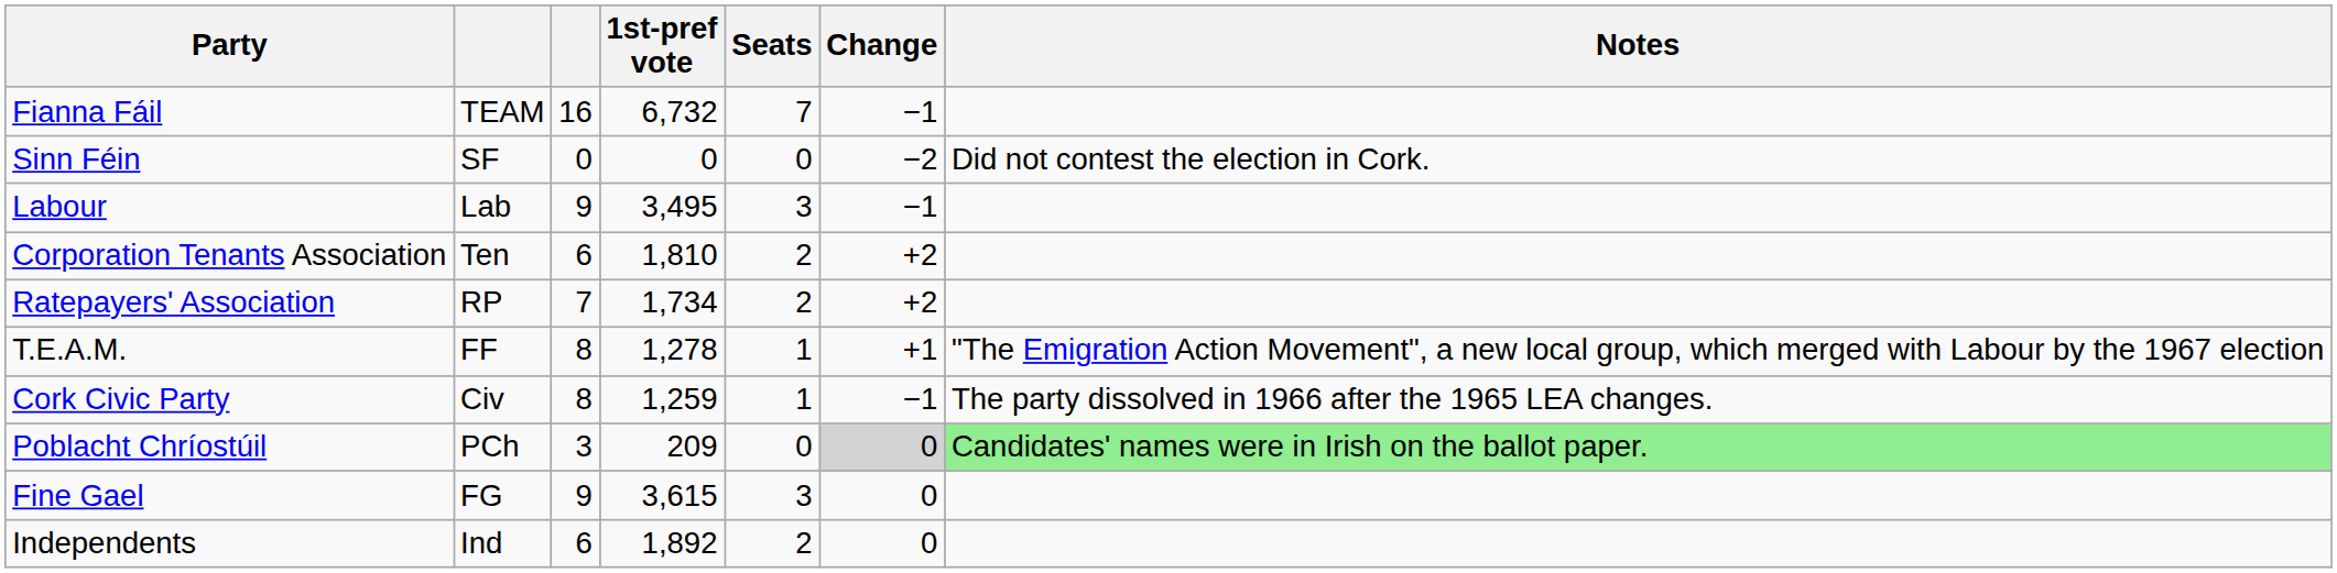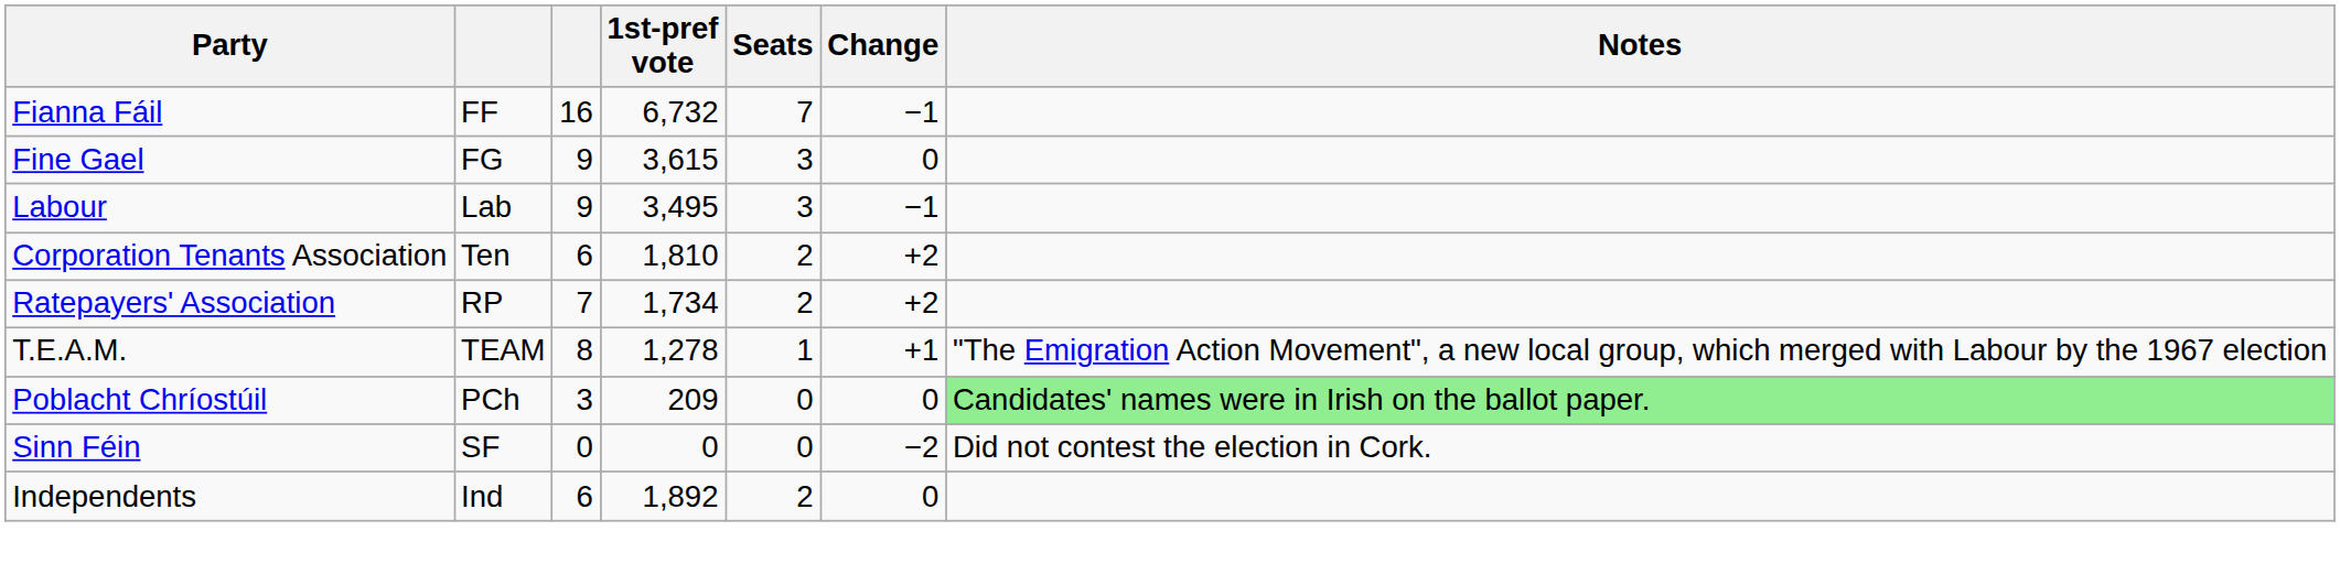Fianna Fáil | column 2: TEAM -> FF
rows swapped: Fine Gael <-> Sinn Féin
T.E.A.M. | column 2: FF -> TEAM
- row: Cork Civic Party | Civ | 8 | 1,259 | 1 | −1 | The party dissolved in 1966 after the 1965 LEA changes.
Poblacht Chríostúil | Change: lightgrey background -> no background
